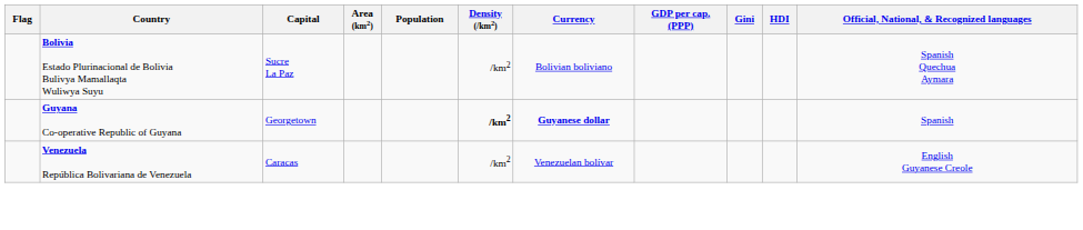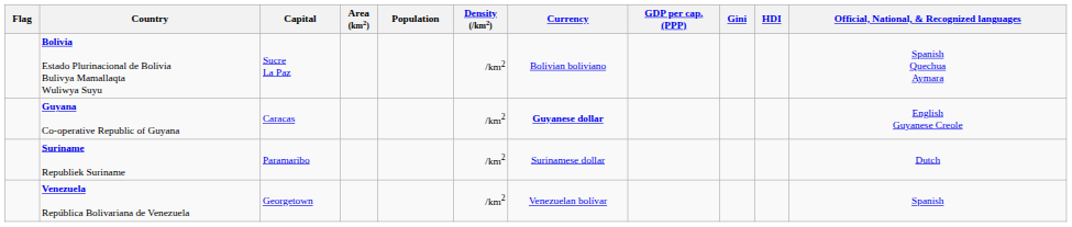Guyana Co-operative Republic of Guyana | Capital: Georgetown -> Caracas
Guyana Co-operative Republic of Guyana | Density (/km2): bold -> normal
Guyana Co-operative Republic of Guyana | Official, National, & Recognized languages: Spanish -> English Guyanese Creole
+ row: Suriname Republiek Suriname | Paramaribo | /km2 | Surinamese dollar | Dutch
Venezuela República Bolivariana de Venezuela | Capital: Caracas -> Georgetown
Venezuela República Bolivariana de Venezuela | Official, National, & Recognized languages: English Guyanese Creole -> Spanish
